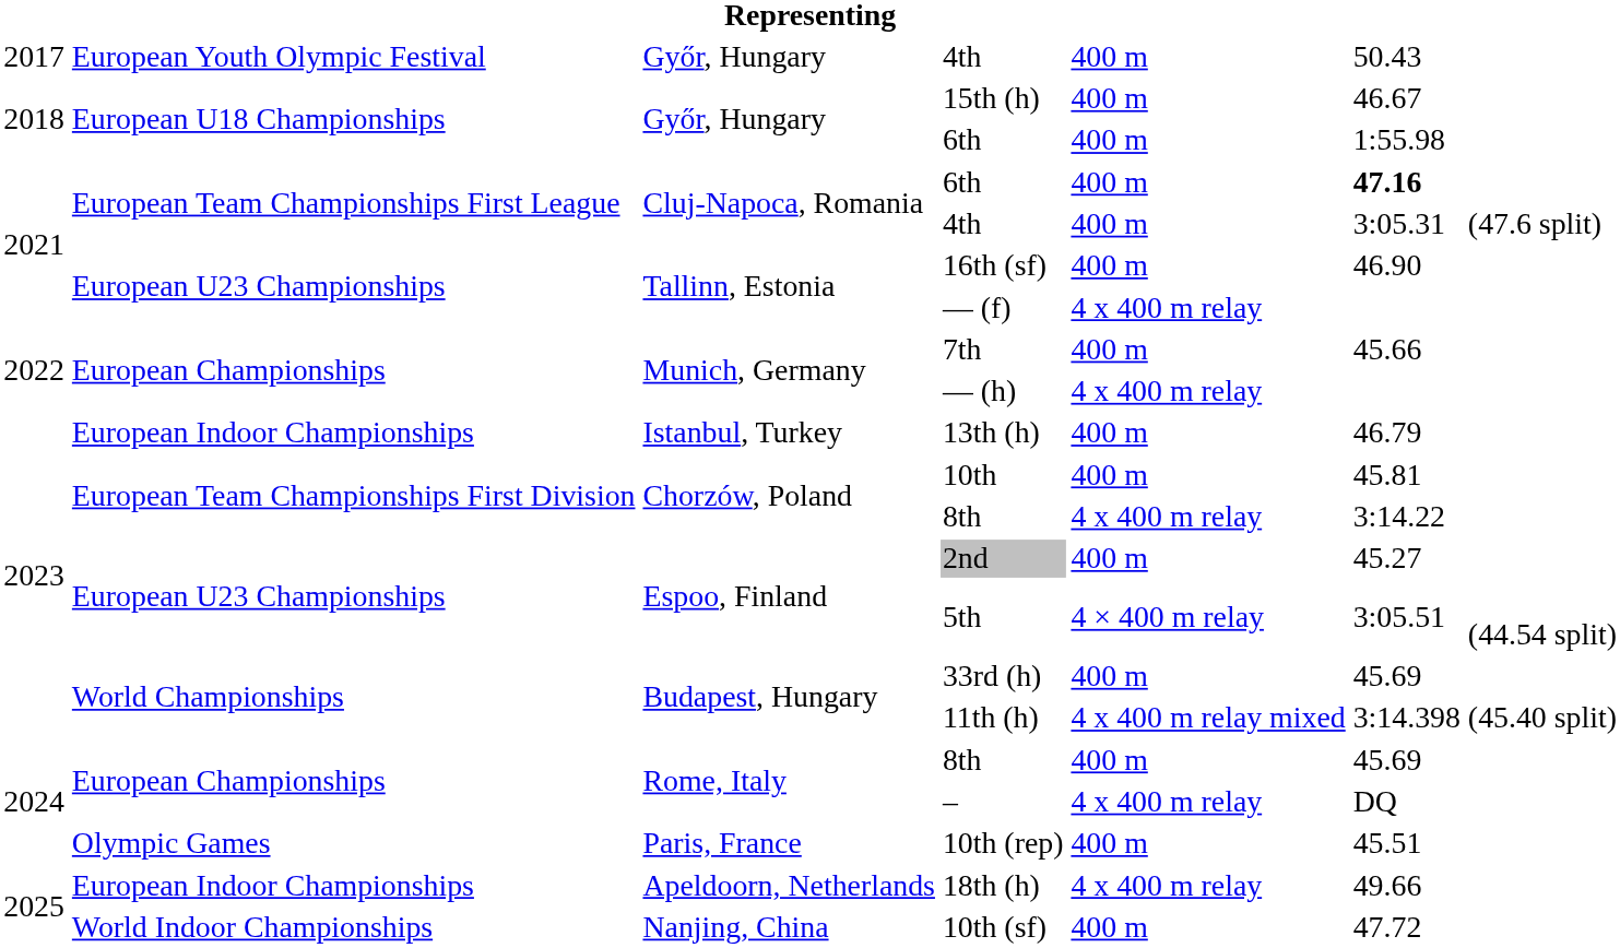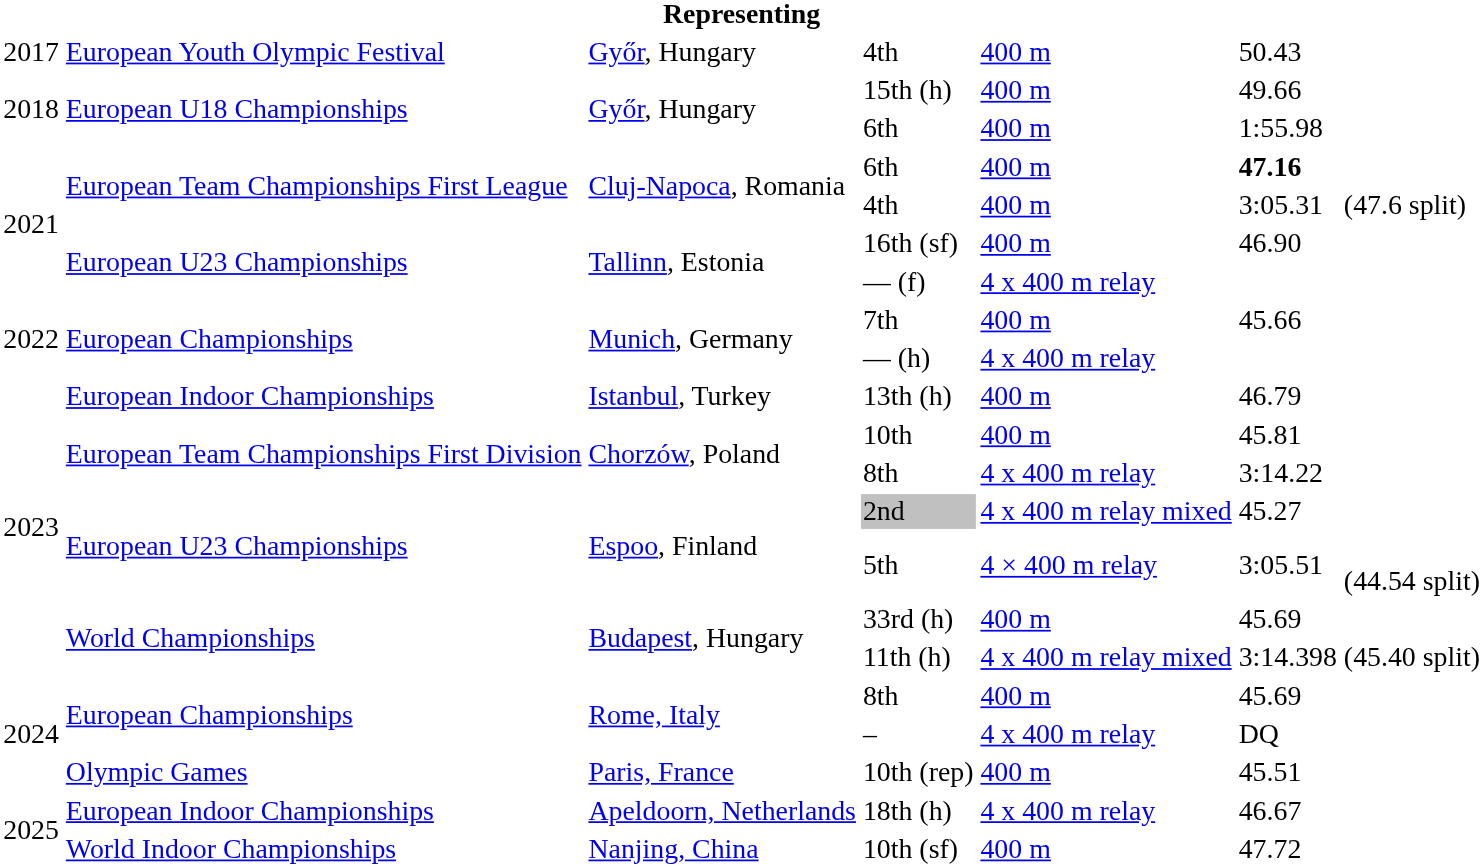15th (h) | column 6: 46.67 -> 49.66
2nd | column 5: 400 m -> 4 x 400 m relay mixed
18th (h) | column 6: 49.66 -> 46.67
